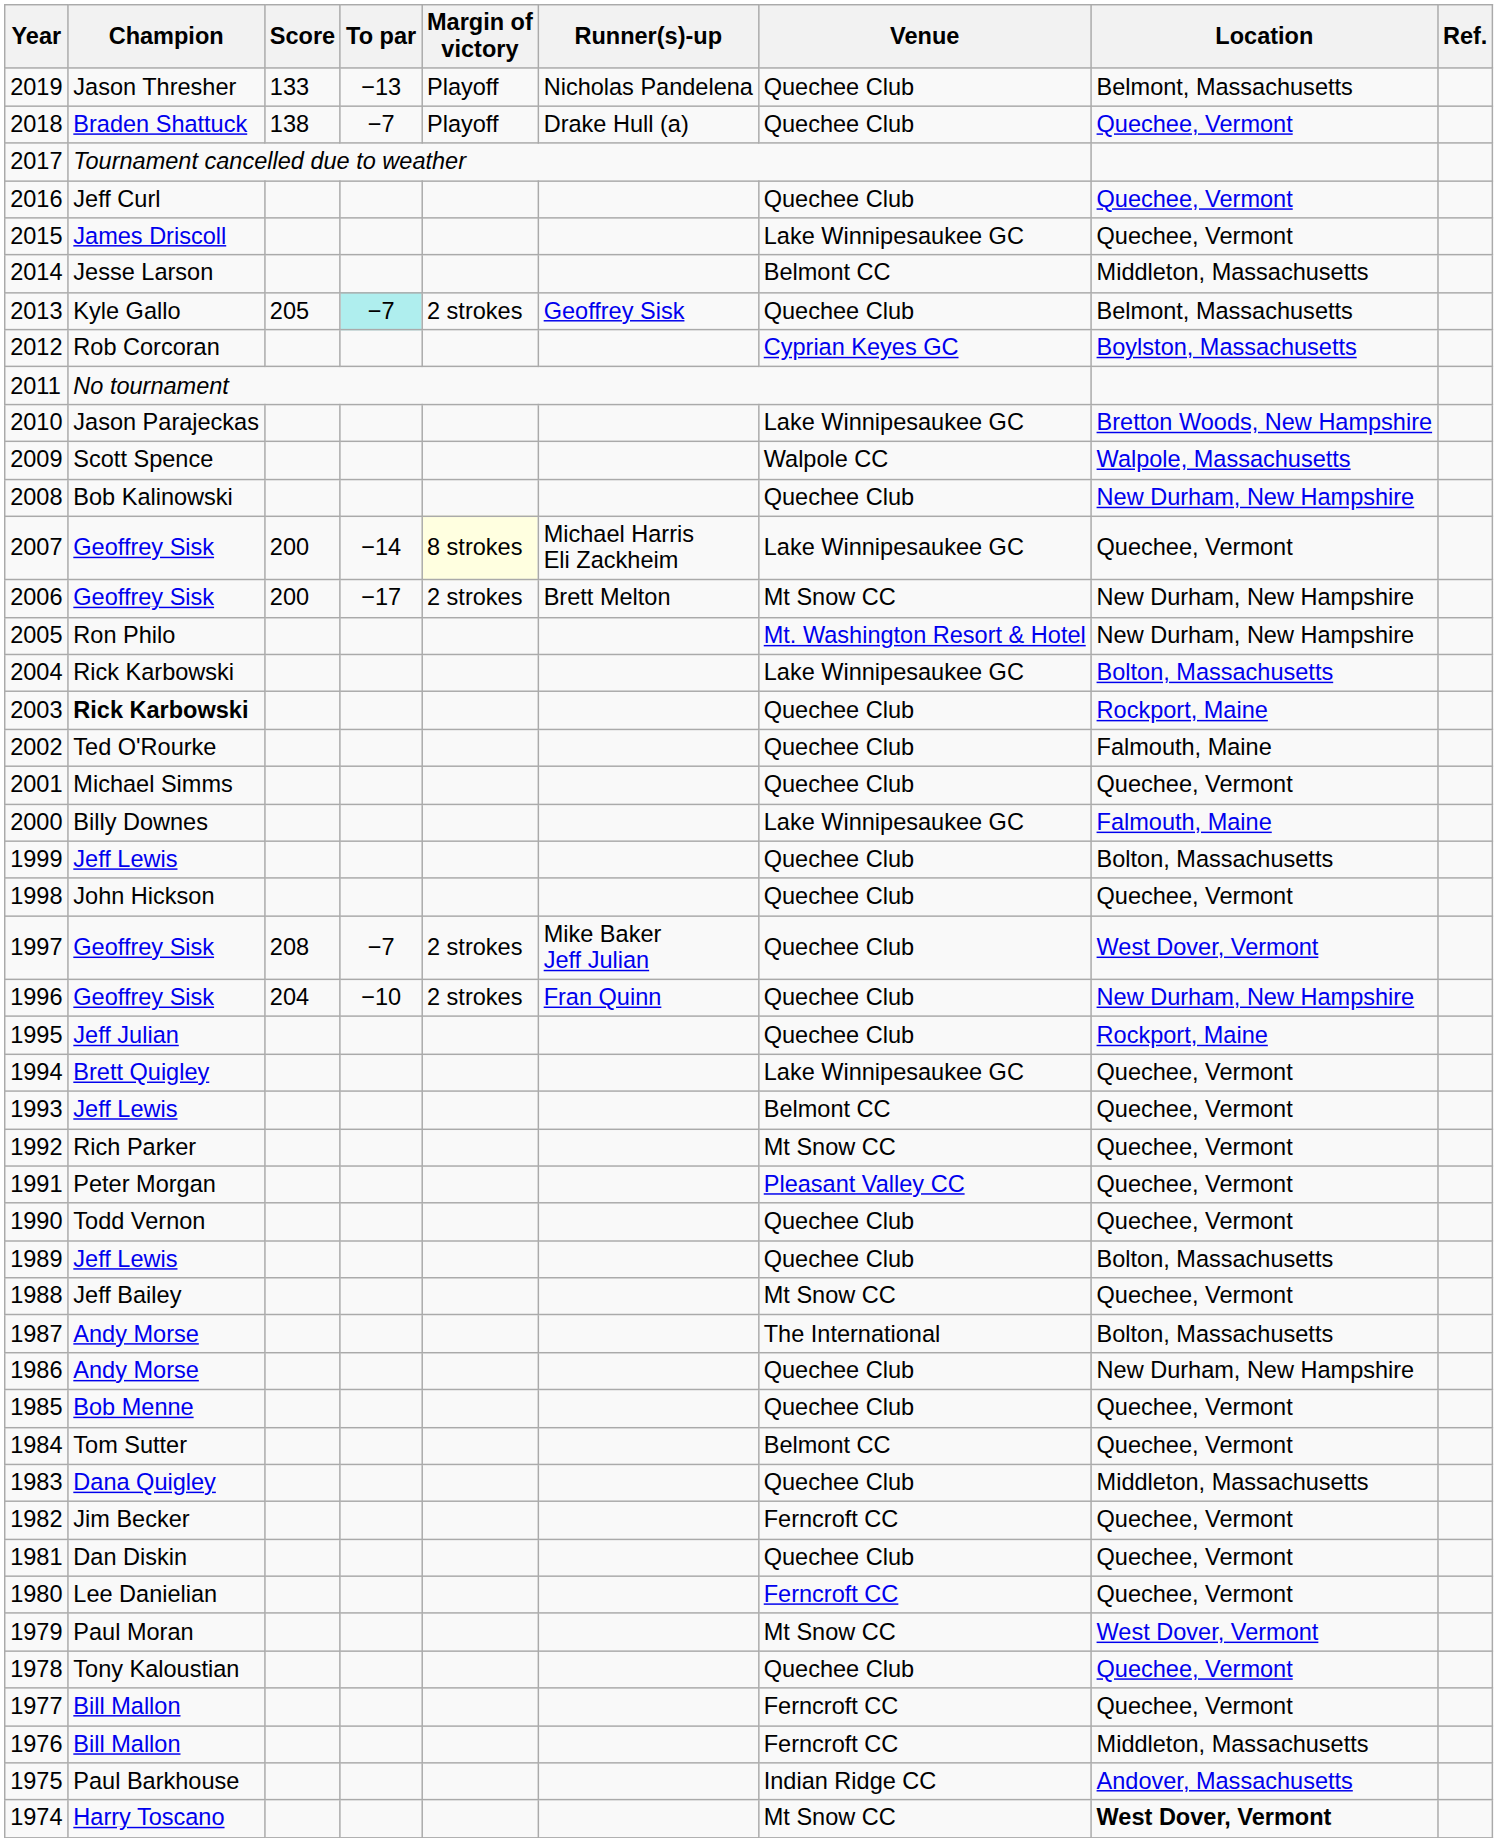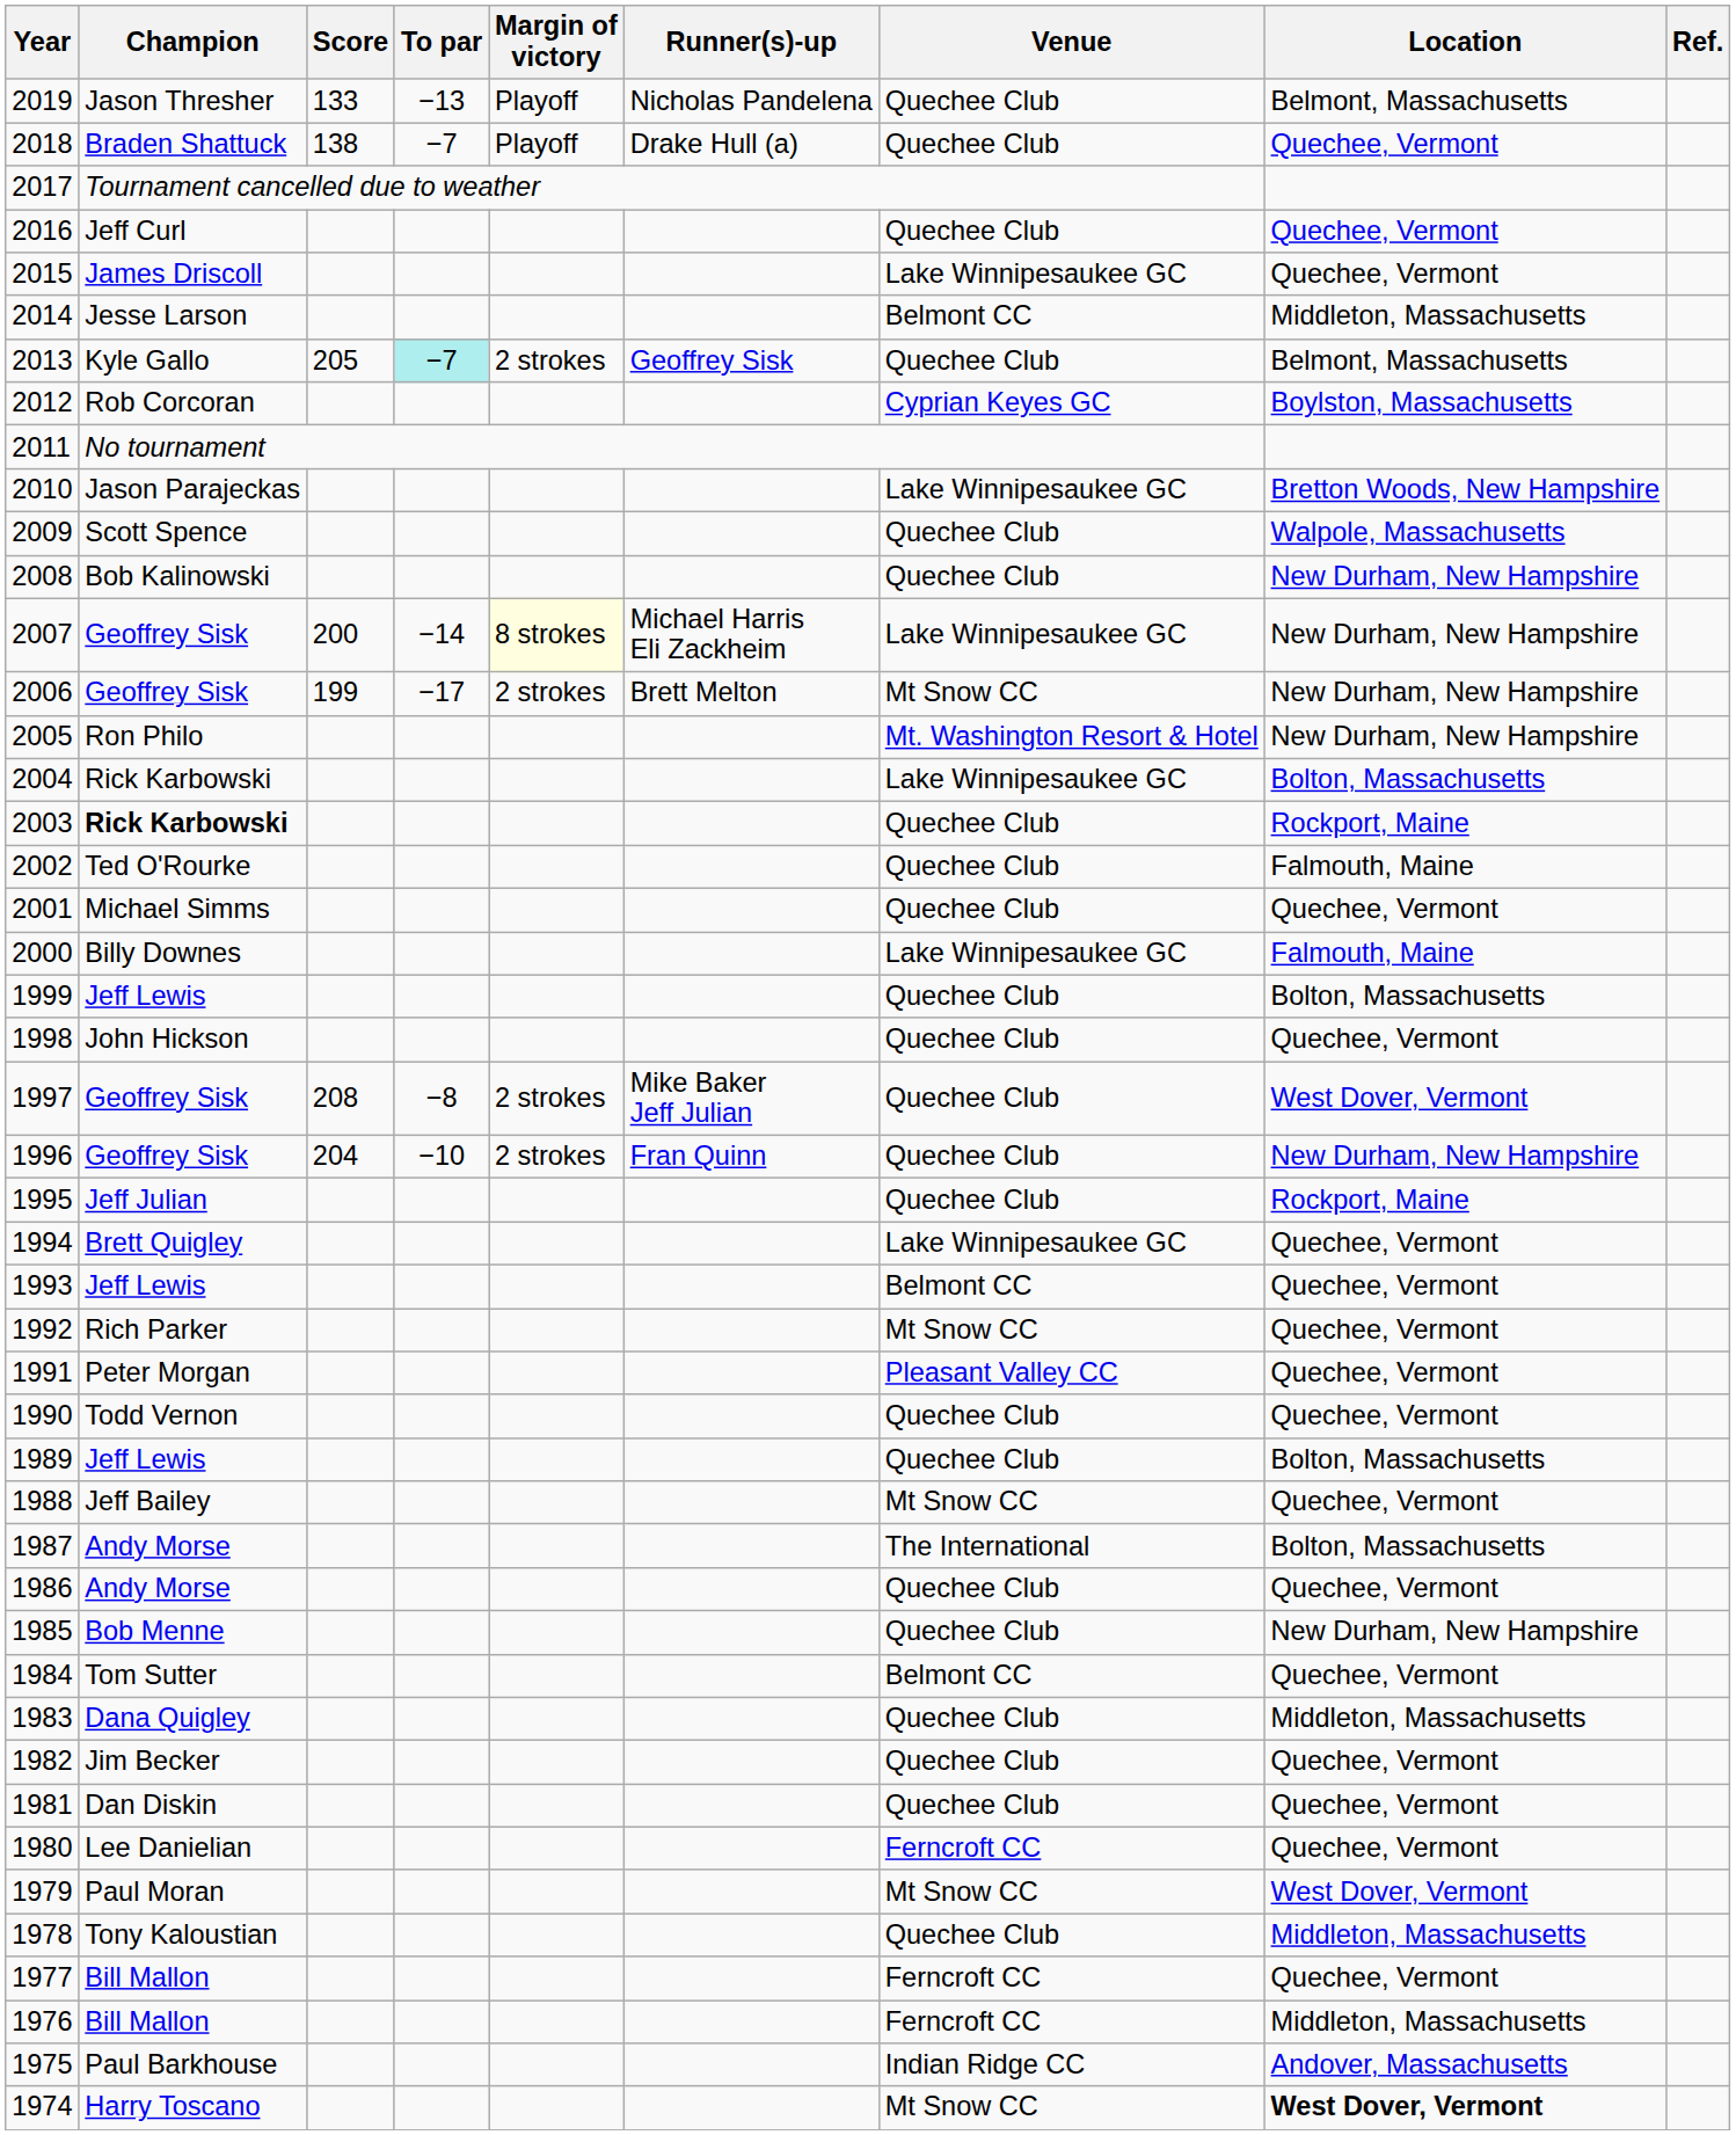2009 | Venue: Walpole CC -> Quechee Club
2007 | Location: Quechee, Vermont -> New Durham, New Hampshire
2006 | Score: 200 -> 199
1997 | To par: −7 -> −8
1986 | Location: New Durham, New Hampshire -> Quechee, Vermont
1985 | Location: Quechee, Vermont -> New Durham, New Hampshire
1982 | Venue: Ferncroft CC -> Quechee Club
1978 | Location: Quechee, Vermont -> Middleton, Massachusetts
